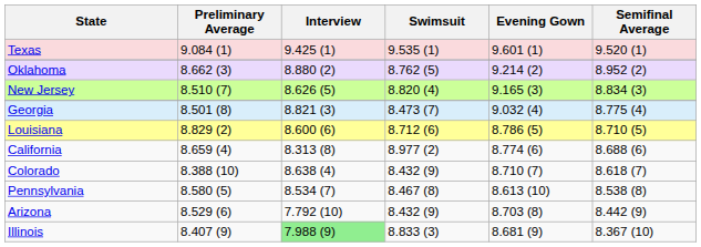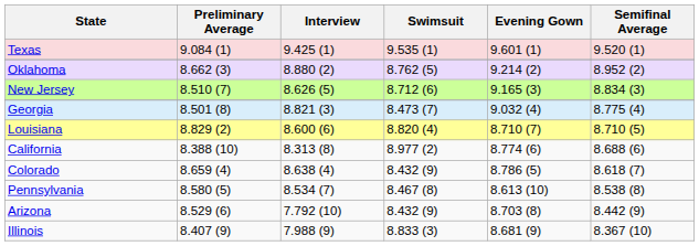New Jersey | Swimsuit: 8.820 (4) -> 8.712 (6)
Louisiana | Swimsuit: 8.712 (6) -> 8.820 (4)
Louisiana | Evening Gown: 8.786 (5) -> 8.710 (7)
California | Preliminary Average: 8.659 (4) -> 8.388 (10)
Colorado | Preliminary Average: 8.388 (10) -> 8.659 (4)
Colorado | Evening Gown: 8.710 (7) -> 8.786 (5)
Illinois | Interview: lightgreen background -> no background
